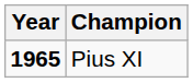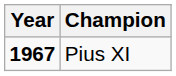Pius XI | Year: 1965 -> 1967
